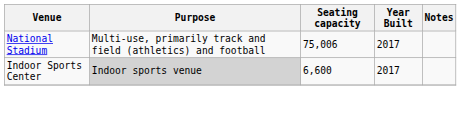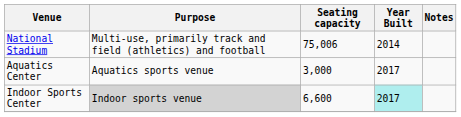National Stadium | Year Built: 2017 -> 2014
+ row: Aquatics Center | Aquatics sports venue | 3,000 | 2017
Indoor Sports Center | Year Built: no background -> paleturquoise background
